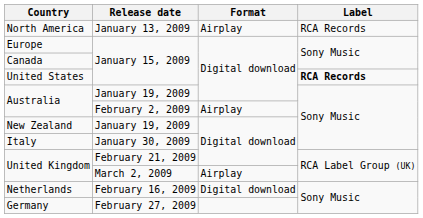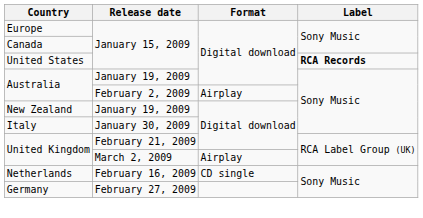- row: North America | January 13, 2009 | Airplay | RCA Records
Netherlands | Format: Digital download -> CD single
